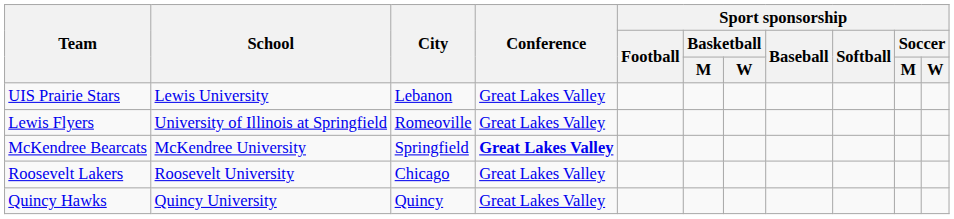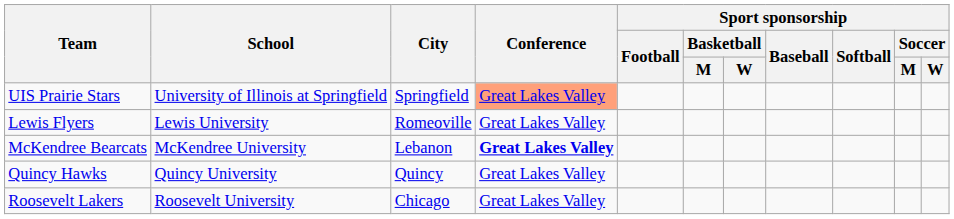UIS Prairie Stars | School: Lewis University -> University of Illinois at Springfield
UIS Prairie Stars | City: Lebanon -> Springfield
UIS Prairie Stars | Conference: no background -> lightsalmon background
Lewis Flyers | School: University of Illinois at Springfield -> Lewis University
McKendree Bearcats | City: Springfield -> Lebanon
rows swapped: Quincy Hawks <-> Roosevelt Lakers
